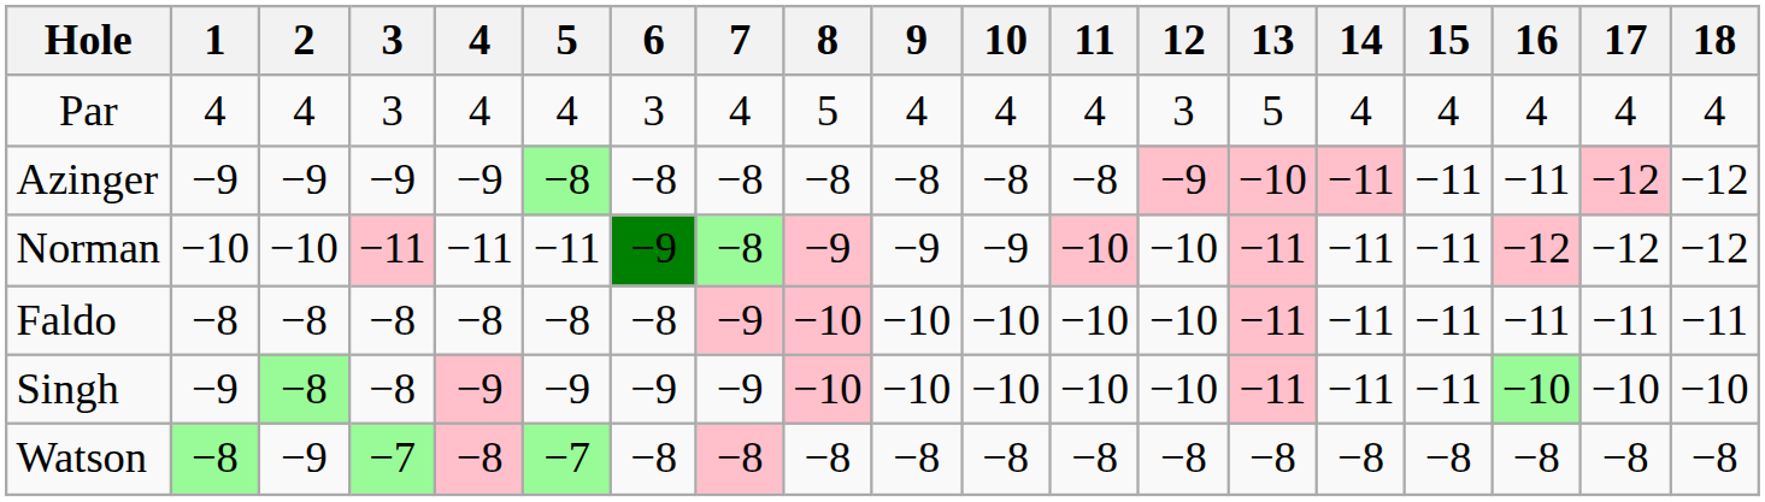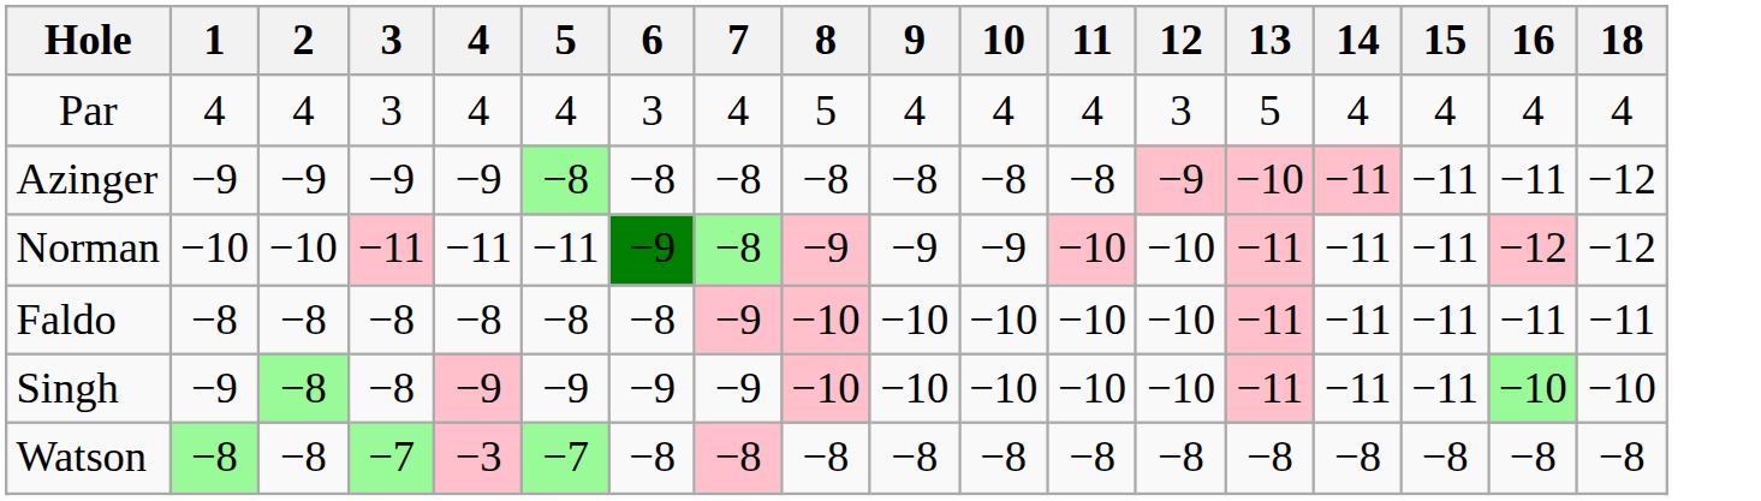- column: 17 | 4 | −12 | −12 | −11 | −10 | −8
Watson | 2: −9 -> −8
Watson | 4: −8 -> −3
